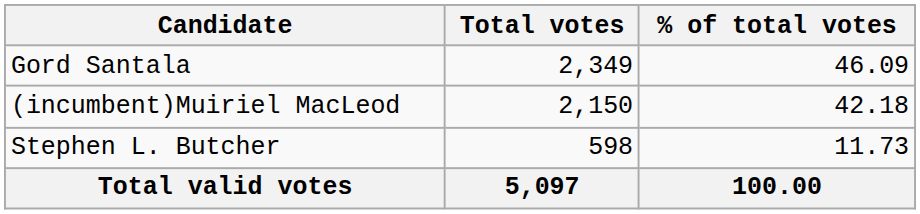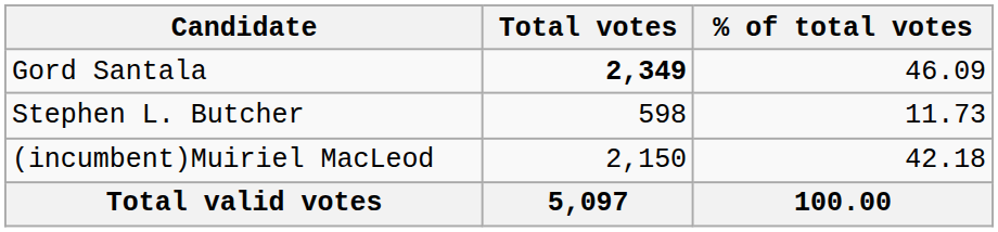Gord Santala | Total votes: normal -> bold
rows swapped: (incumbent)Muiriel MacLeod <-> Stephen L. Butcher
